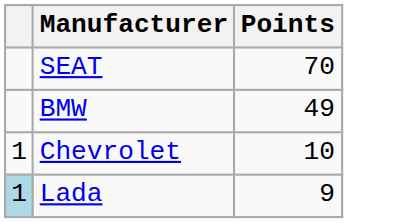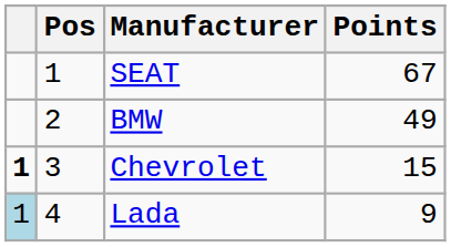+ column: Pos | 1 | 2 | 3 | 4
SEAT | Points: 70 -> 67
Chevrolet | column 1: normal -> bold
Chevrolet | Points: 10 -> 15
